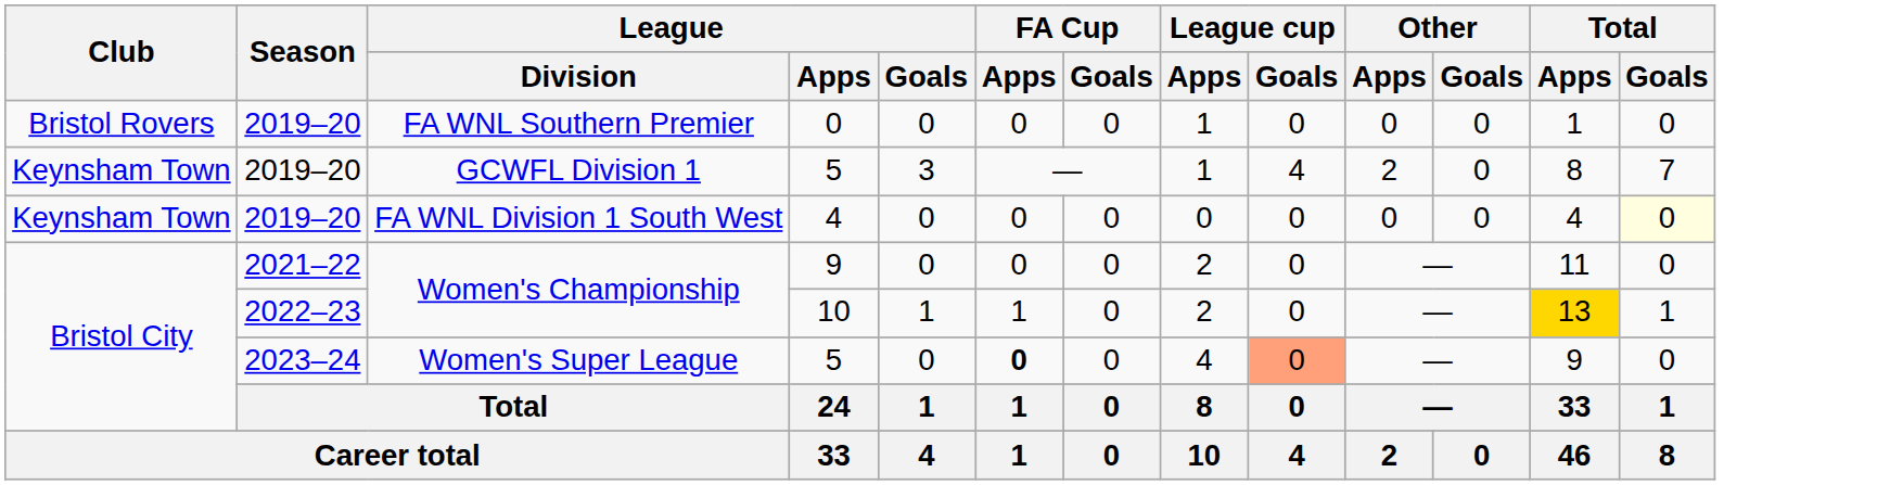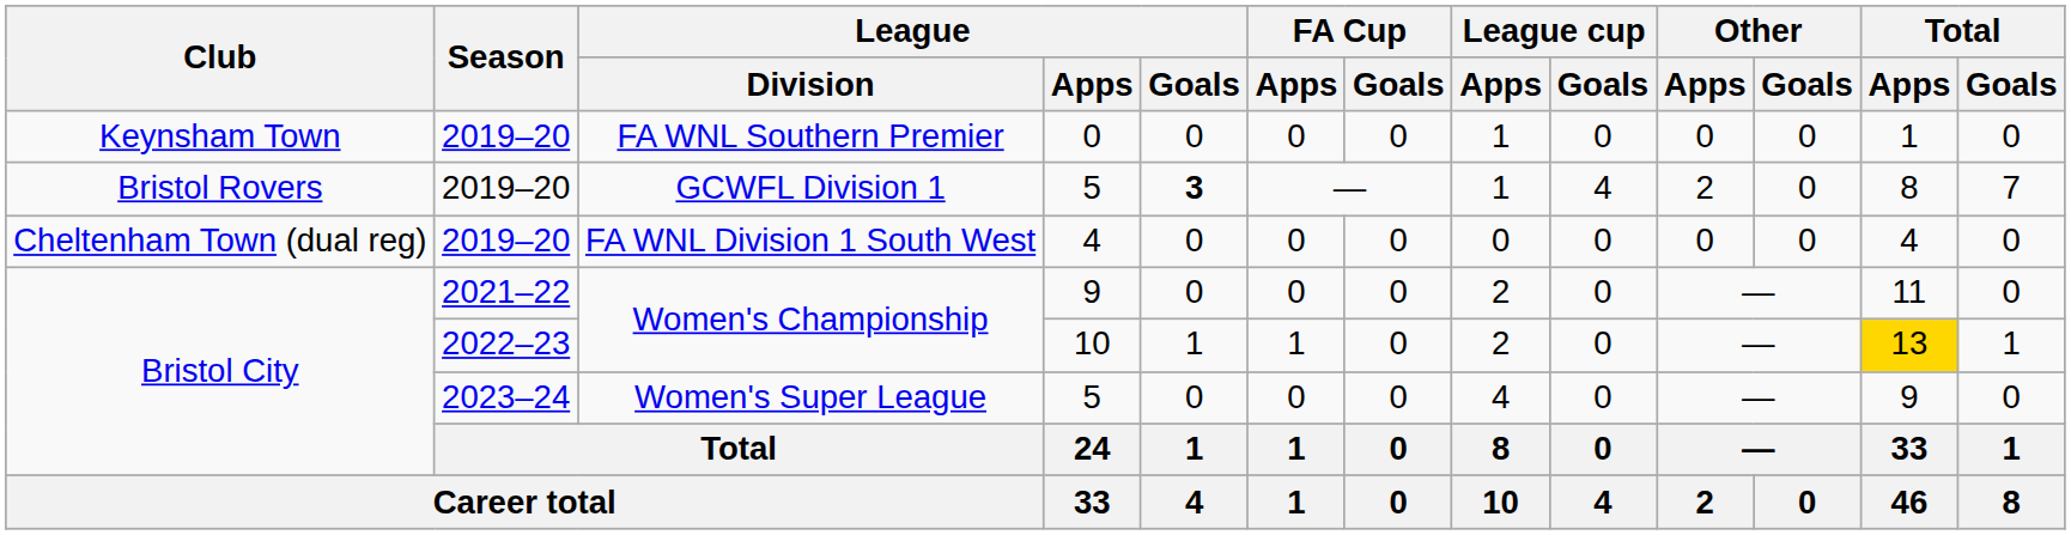FA WNL Southern Premier | Club: Bristol Rovers -> Keynsham Town
GCWFL Division 1 | Club: Keynsham Town -> Bristol Rovers
GCWFL Division 1 | League / Goals: normal -> bold
FA WNL Division 1 South West | Club: Keynsham Town -> Cheltenham Town (dual reg)
FA WNL Division 1 South West | Total / Goals: lightyellow background -> no background
Women's Super League | FA Cup / Apps: bold -> normal
Women's Super League | League cup / Goals: lightsalmon background -> no background
